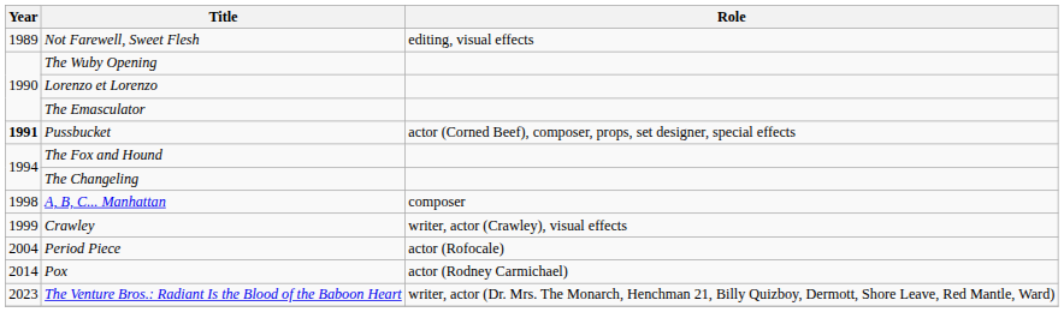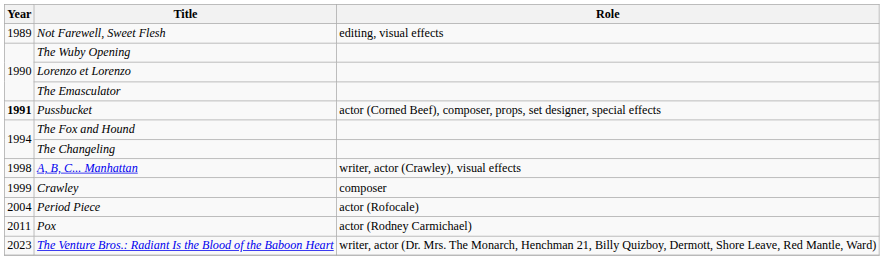A, B, C... Manhattan | Role: composer -> writer, actor (Crawley), visual effects
Crawley | Role: writer, actor (Crawley), visual effects -> composer
Pox | Year: 2014 -> 2011
